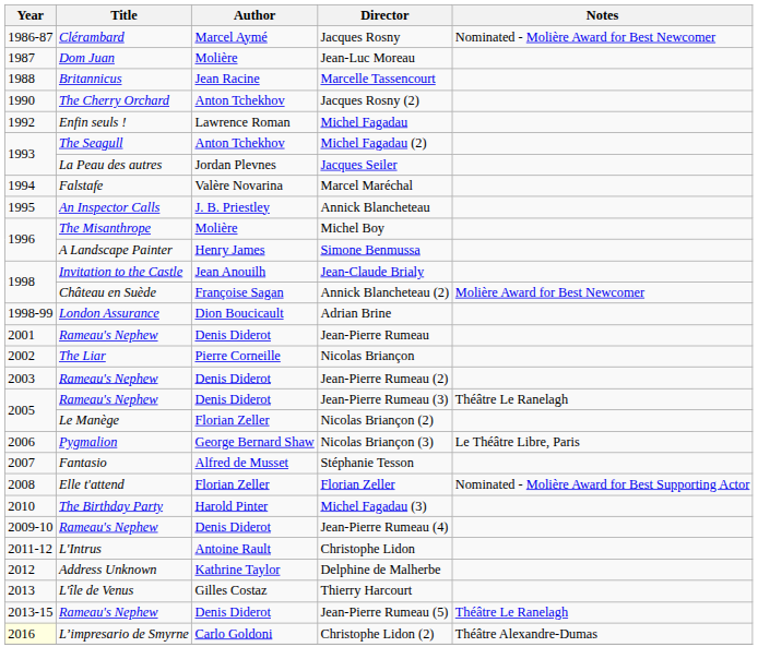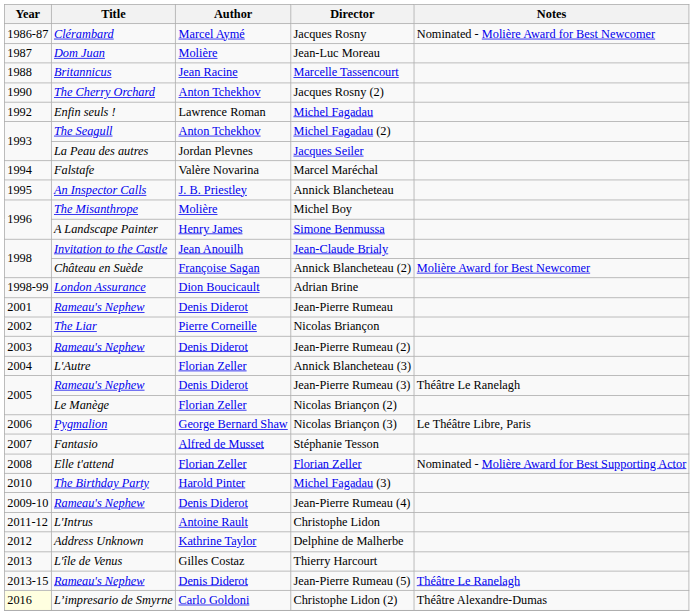+ row: 2004 | L'Autre | Florian Zeller | Annick Blancheteau (3)
